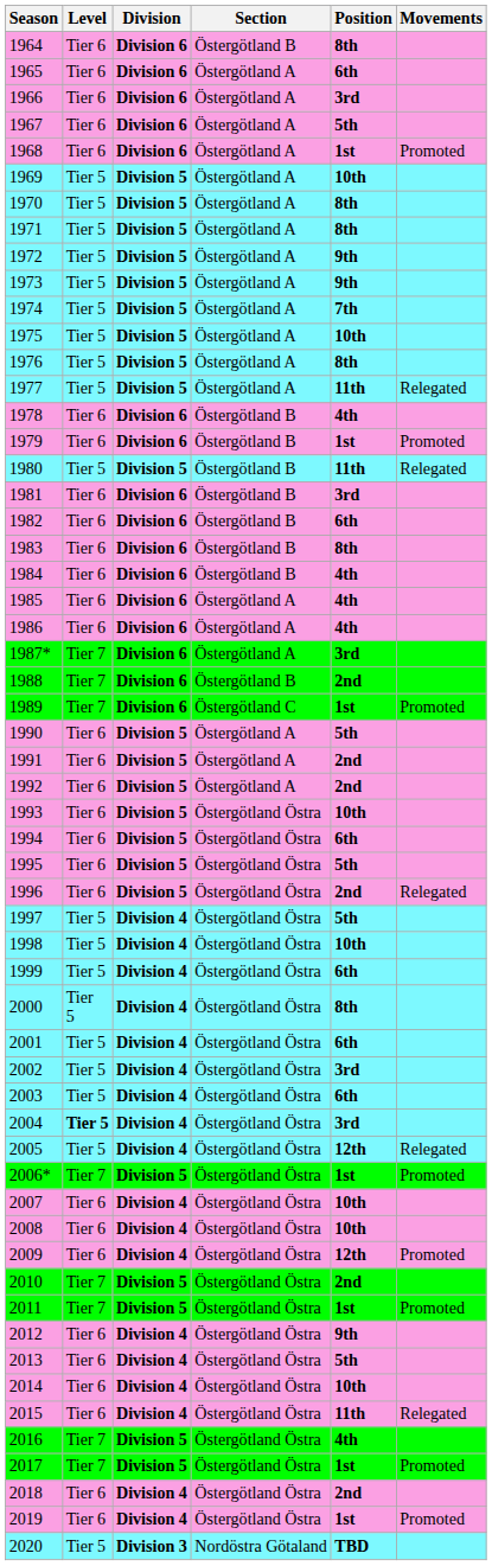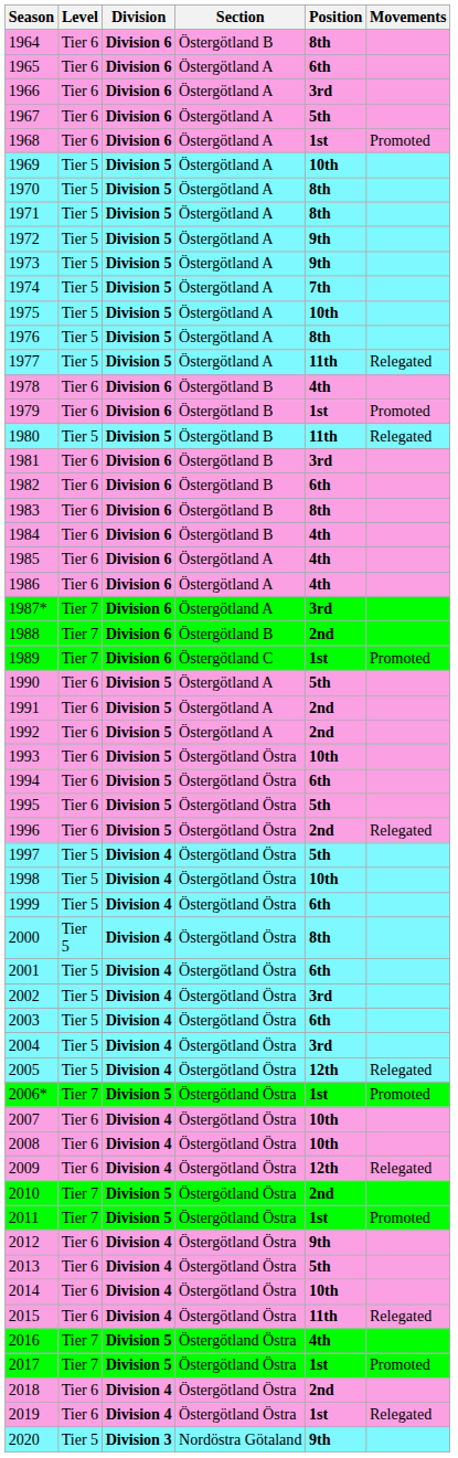2004 | Level: bold -> normal
2009 | Movements: Promoted -> Relegated
2019 | Movements: Promoted -> Relegated
2020 | Position: TBD -> 9th
